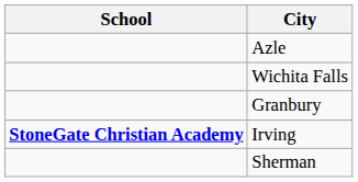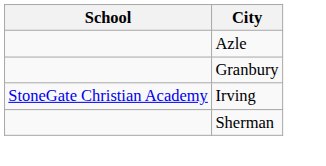- row: Wichita Falls
Irving | School: bold -> normal
